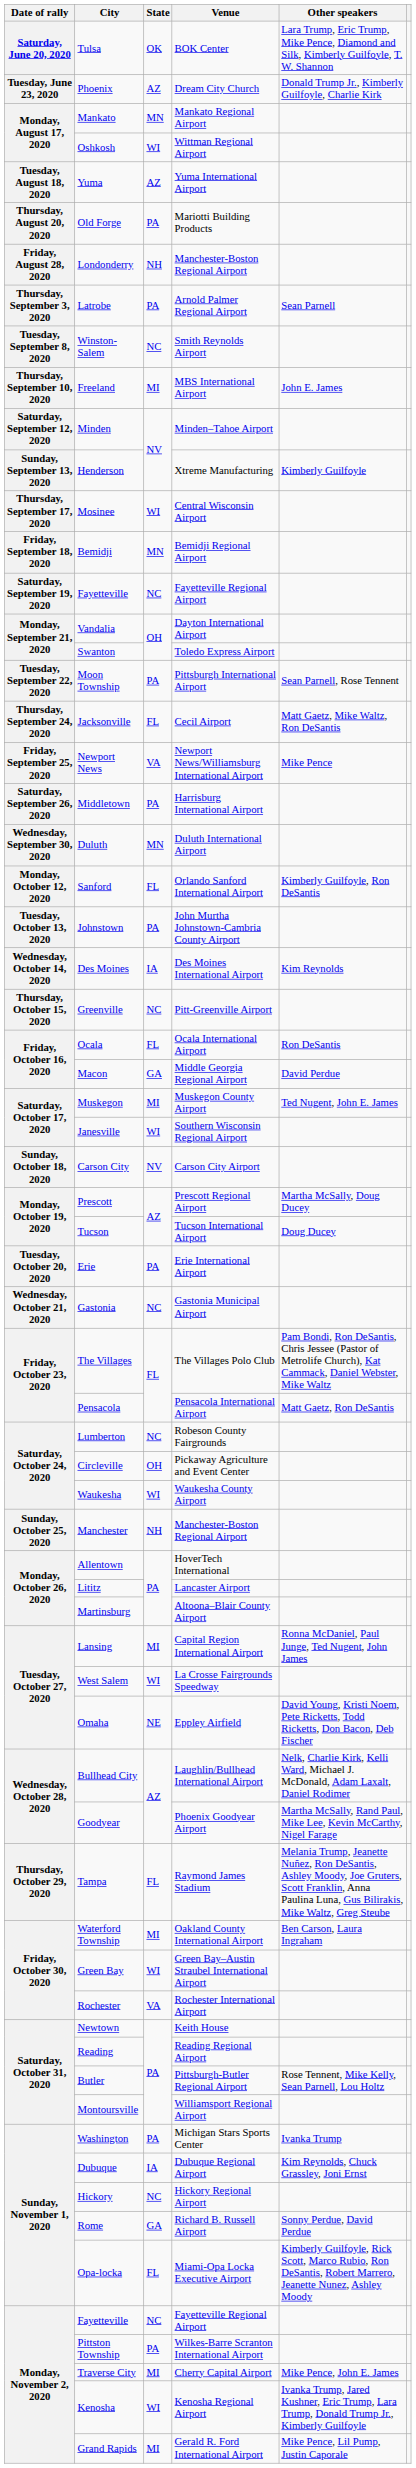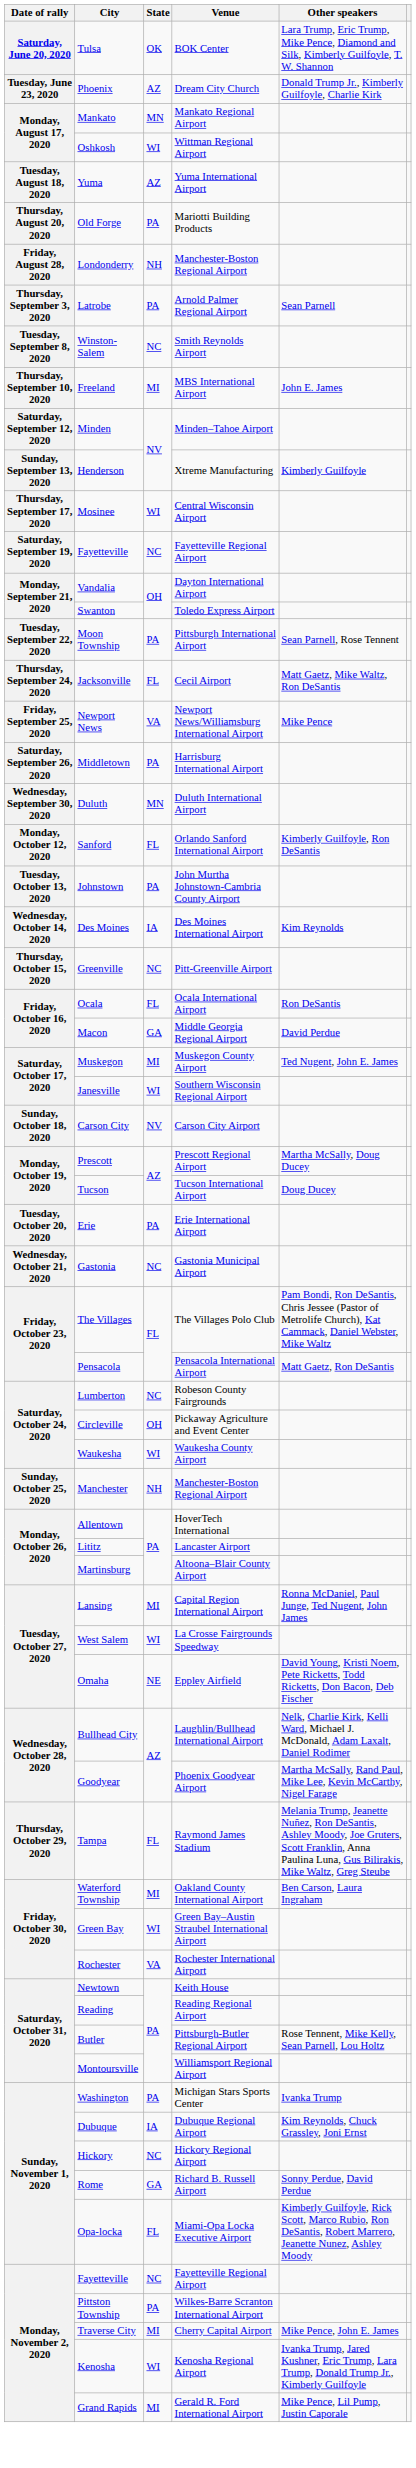- row: Friday, September 18, 2020 | Bemidji | MN | Bemidji Regional Airport
